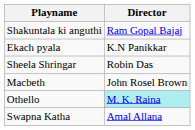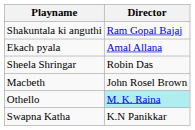Ekach pyala | Director: K.N Panikkar -> Amal Allana
Swapna Katha | Director: Amal Allana -> K.N Panikkar
